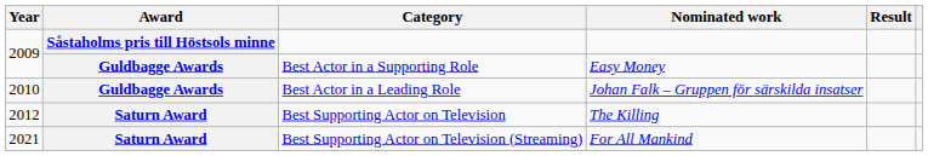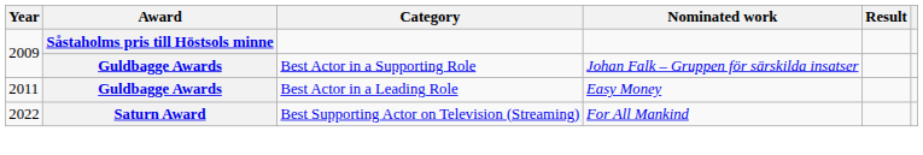Best Actor in a Supporting Role | Nominated work: Easy Money -> Johan Falk – Gruppen för särskilda insatser
Best Actor in a Leading Role | Year: 2010 -> 2011
Best Actor in a Leading Role | Nominated work: Johan Falk – Gruppen för särskilda insatser -> Easy Money
- row: 2012 | Saturn Award | Best Supporting Actor on Television | The Killing
Best Supporting Actor on Television (Streaming) | Year: 2021 -> 2022
